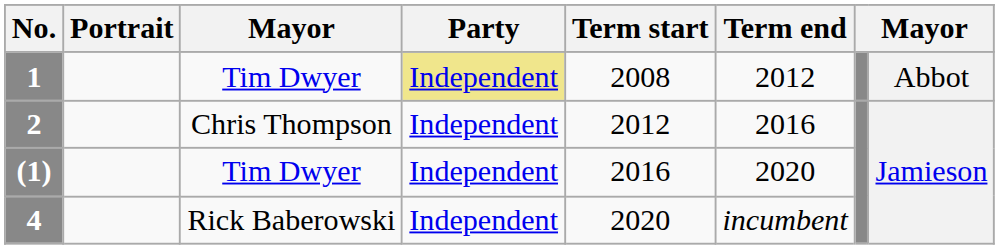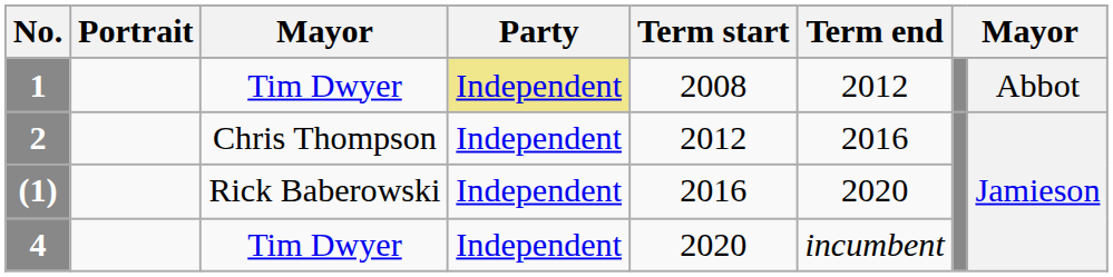(1) | column 3: Tim Dwyer -> Rick Baberowski
4 | column 3: Rick Baberowski -> Tim Dwyer
